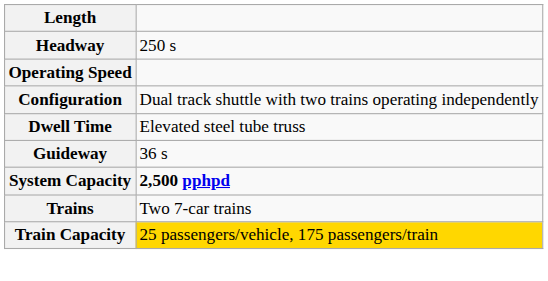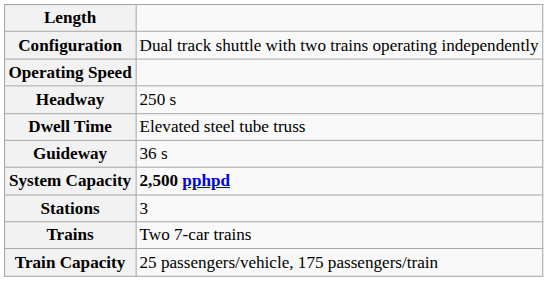rows swapped: Configuration <-> Headway
+ row: Stations | 3
Train Capacity | column 2: gold background -> no background
